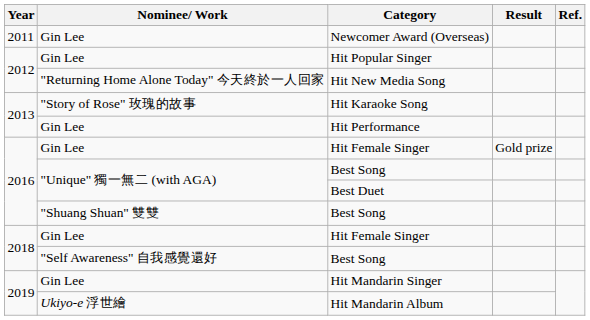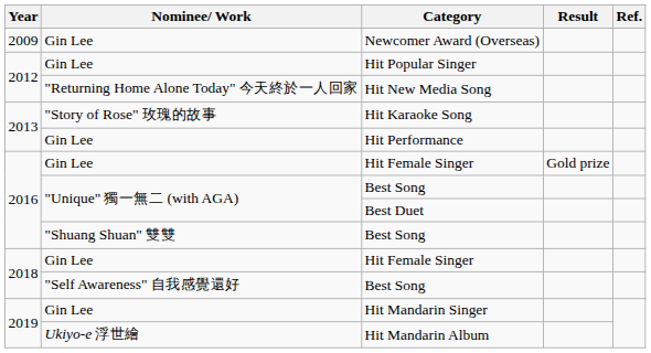Newcomer Award (Overseas) | Year: 2011 -> 2009
